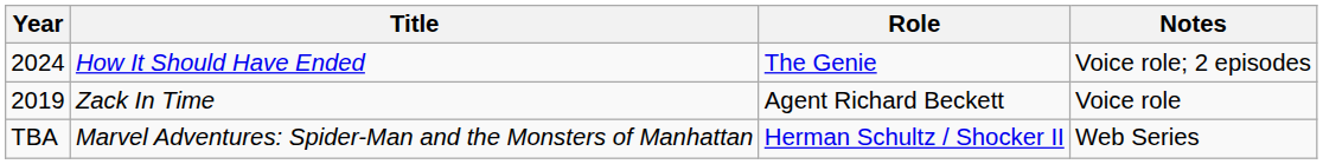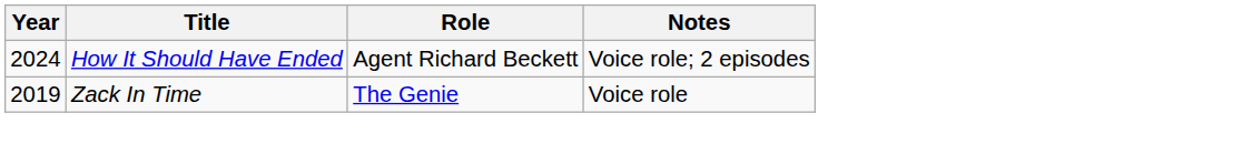How It Should Have Ended | Role: The Genie -> Agent Richard Beckett
Zack In Time | Role: Agent Richard Beckett -> The Genie
- row: TBA | Marvel Adventures: Spider-Man and the Monsters of Manhattan | Herman Schultz / Shocker II | Web Series
